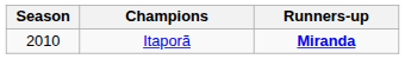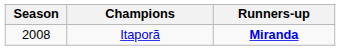Itaporã | Season: 2010 -> 2008
